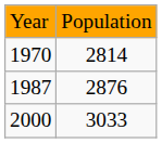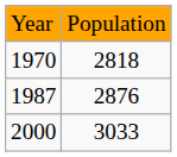1970 | column 2: 2814 -> 2818
